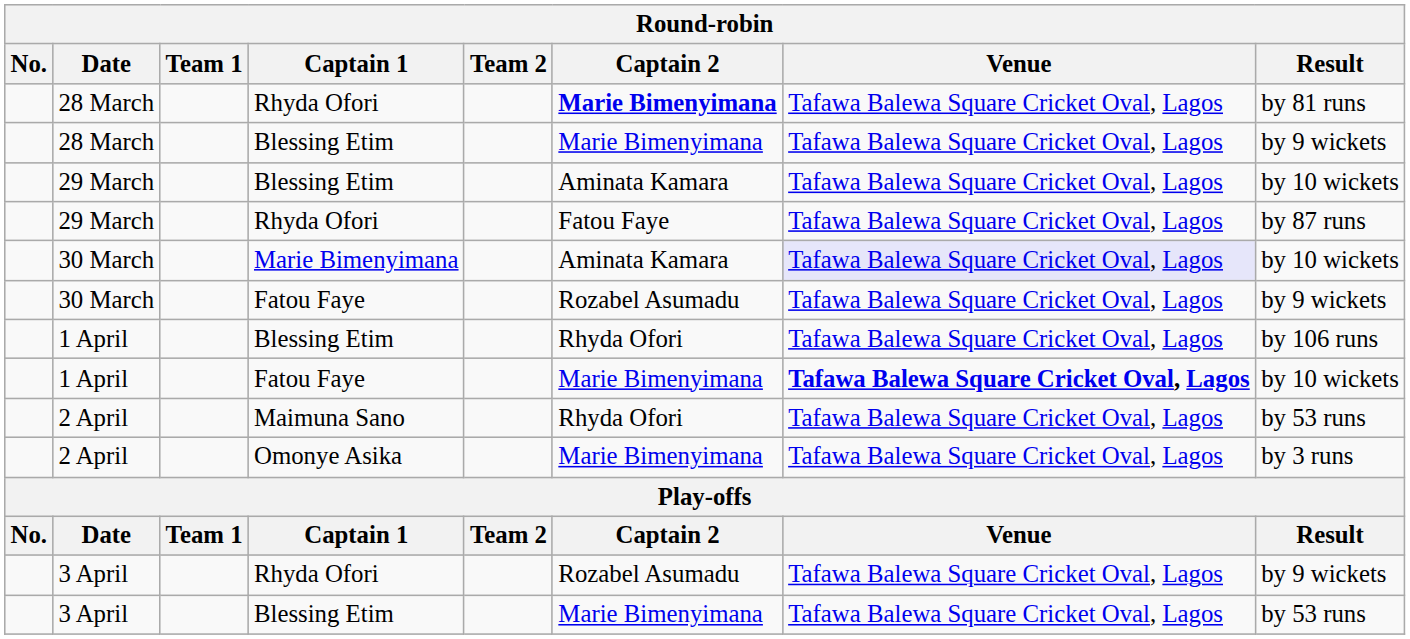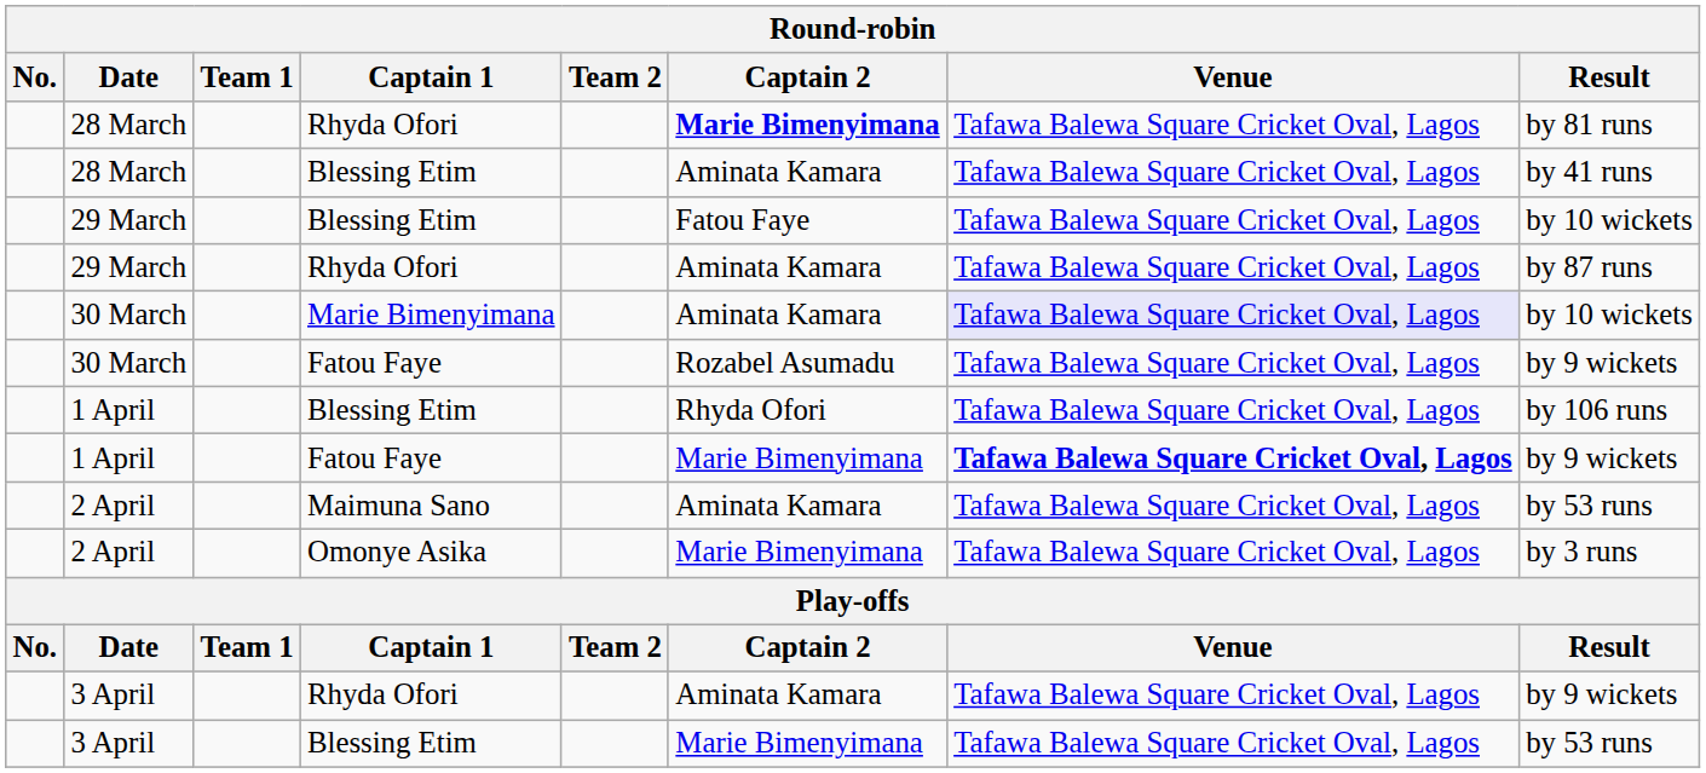28 March / Blessing Etim | Captain 2: Marie Bimenyimana -> Aminata Kamara
28 March / Blessing Etim | Result: by 9 wickets -> by 41 runs
29 March / Blessing Etim | Captain 2: Aminata Kamara -> Fatou Faye
29 March / Rhyda Ofori | Captain 2: Fatou Faye -> Aminata Kamara
1 April / Fatou Faye | Result: by 10 wickets -> by 9 wickets
2 April / Maimuna Sano | Captain 2: Rhyda Ofori -> Aminata Kamara
3 April / Rhyda Ofori | Captain 2: Rozabel Asumadu -> Aminata Kamara
